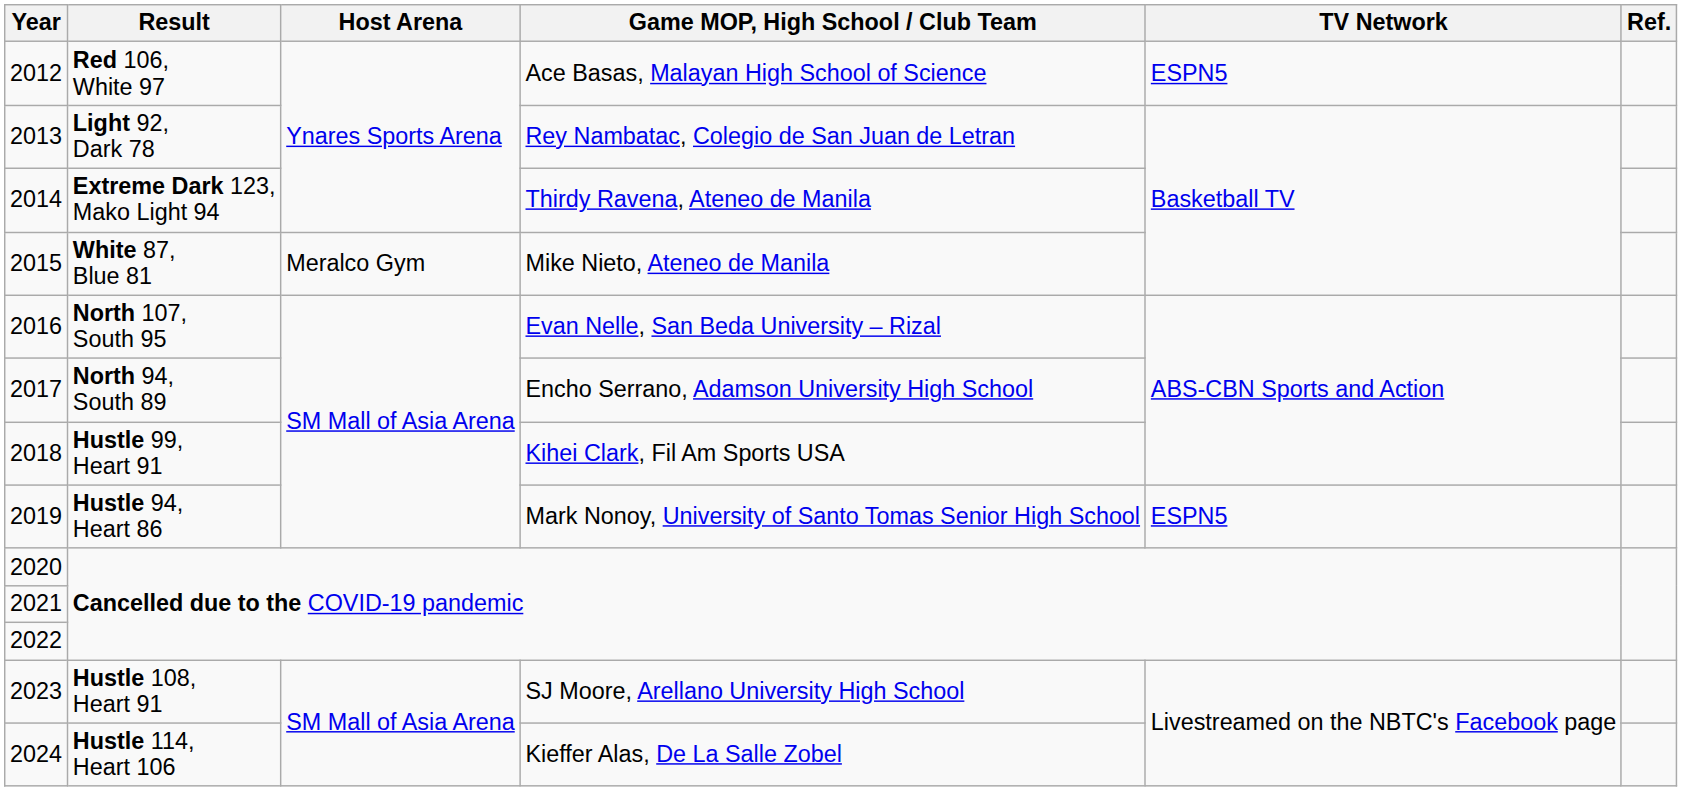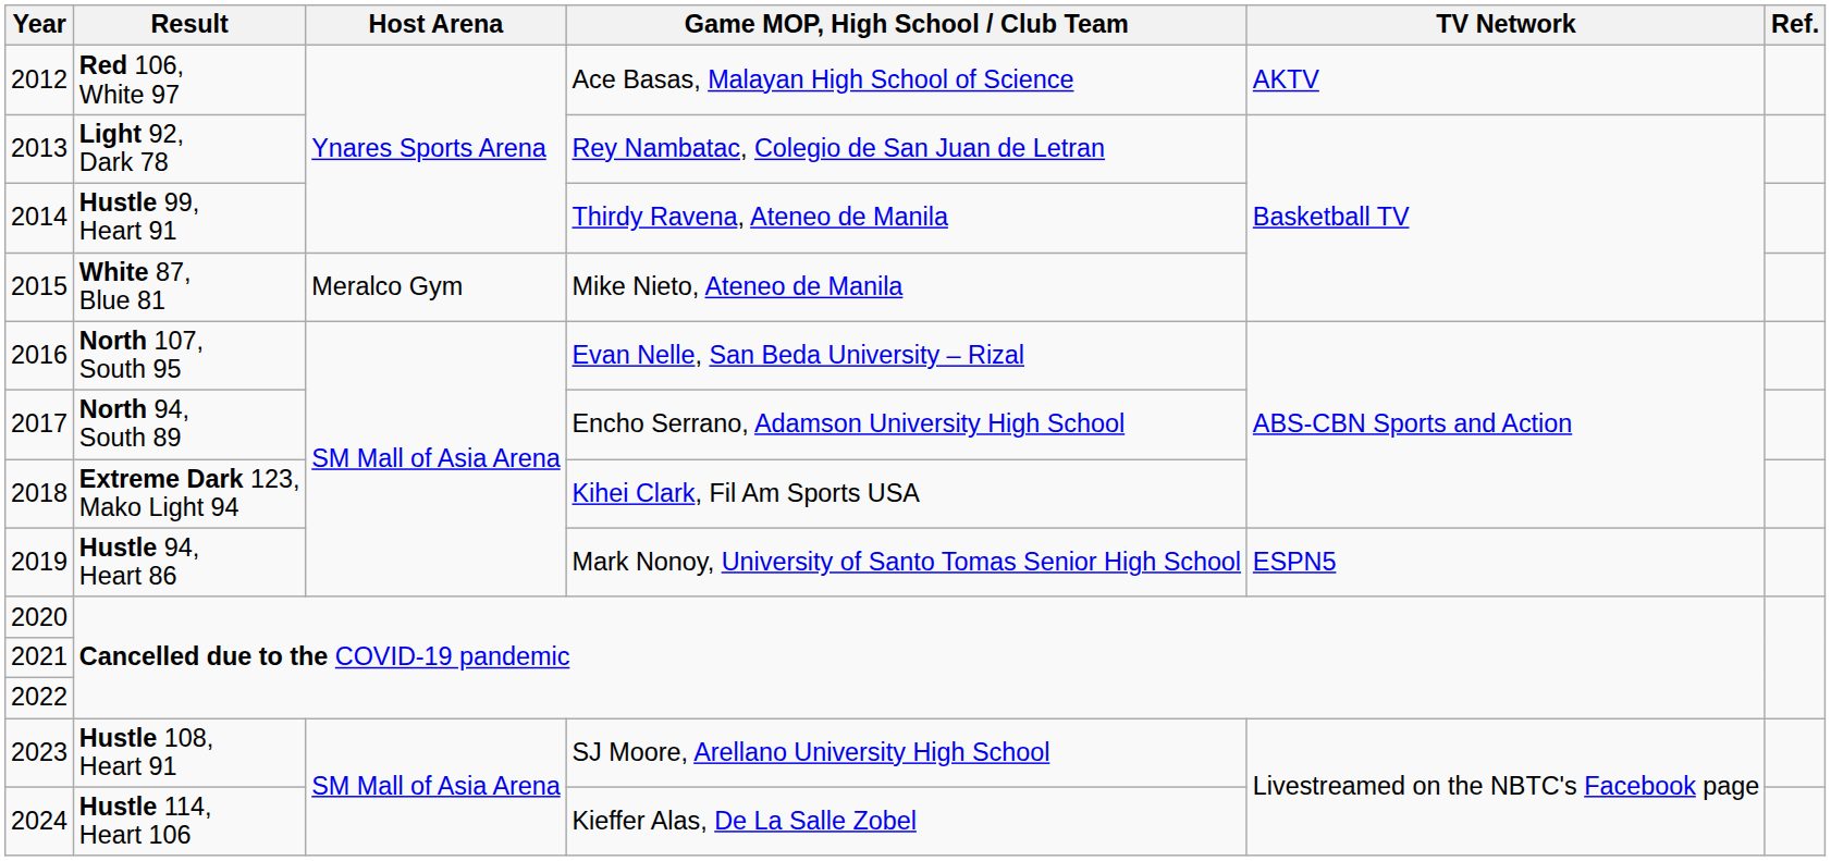2012 | TV Network: ESPN5 -> AKTV
2014 | Result: Extreme Dark 123, Mako Light 94 -> Hustle 99, Heart 91
2018 | Result: Hustle 99, Heart 91 -> Extreme Dark 123, Mako Light 94
